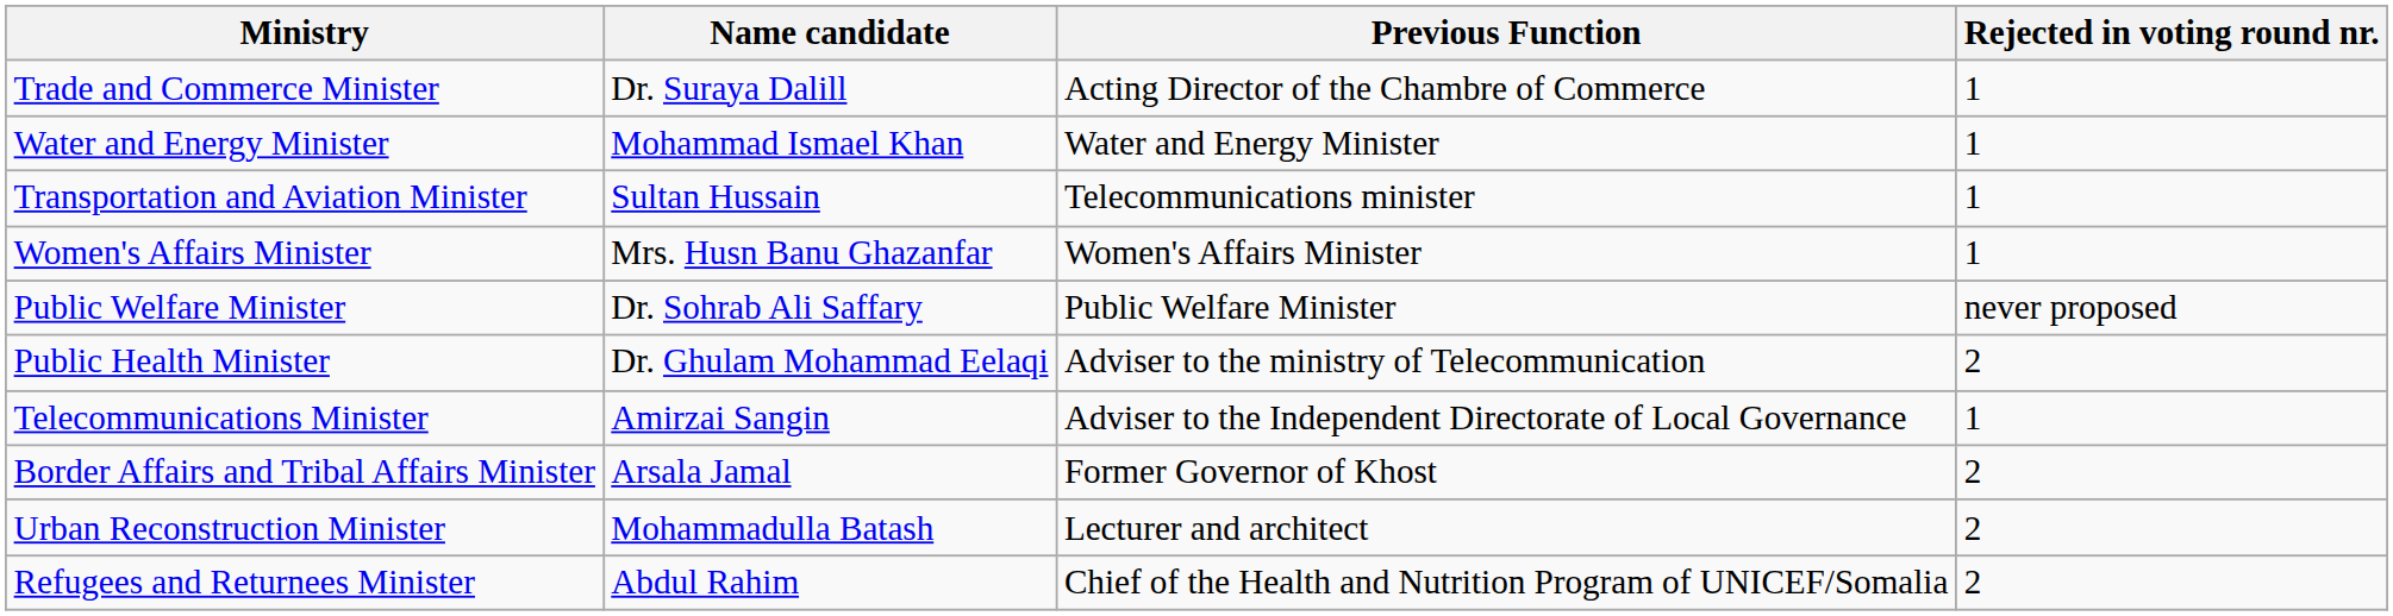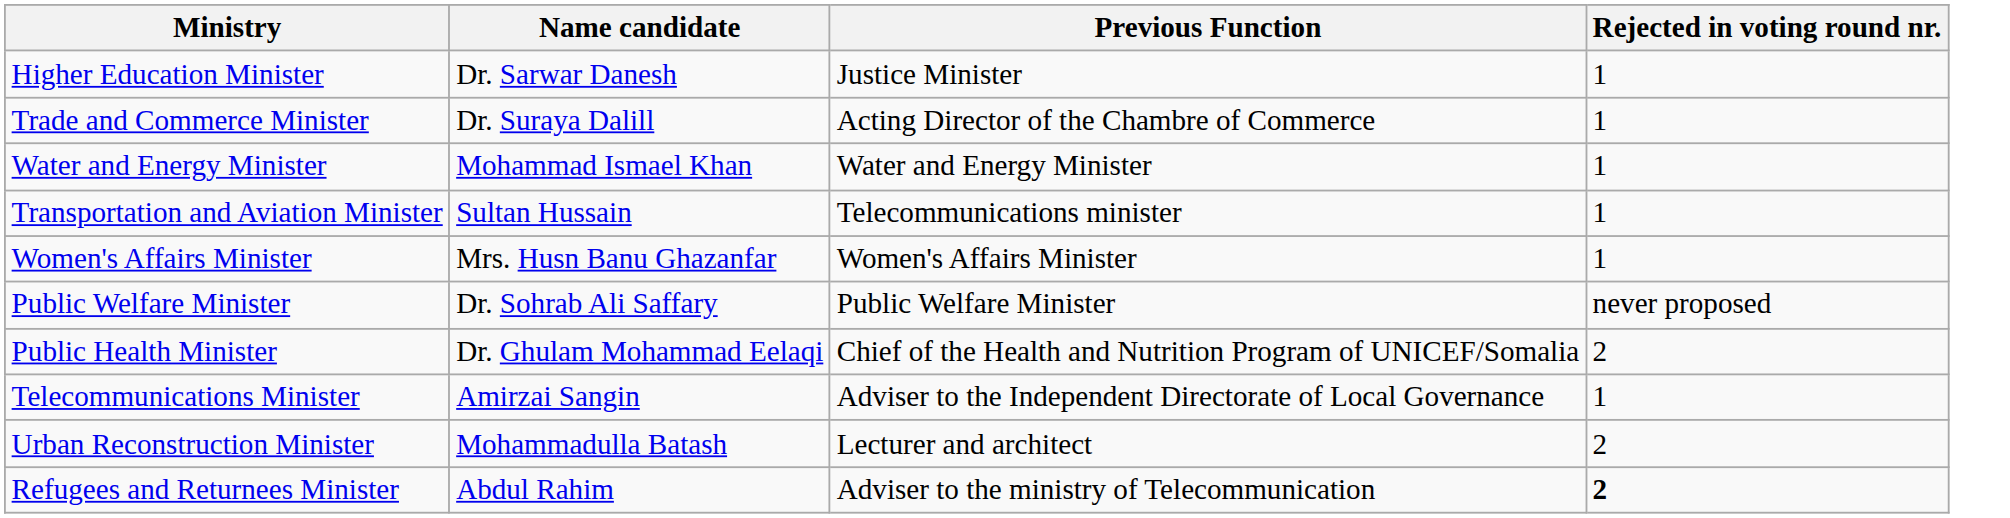+ row: Higher Education Minister | Dr. Sarwar Danesh | Justice Minister | 1
Public Health Minister | Previous Function: Adviser to the ministry of Telecommunication -> Chief of the Health and Nutrition Program of UNICEF/Somalia
- row: Border Affairs and Tribal Affairs Minister | Arsala Jamal | Former Governor of Khost | 2
Refugees and Returnees Minister | Previous Function: Chief of the Health and Nutrition Program of UNICEF/Somalia -> Adviser to the ministry of Telecommunication
Refugees and Returnees Minister | Rejected in voting round nr.: normal -> bold
